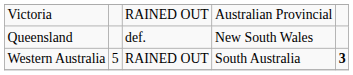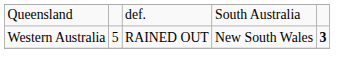- row: Victoria | RAINED OUT | Australian Provincial
Queensland | column 4: New South Wales -> South Australia
Western Australia | column 4: South Australia -> New South Wales
